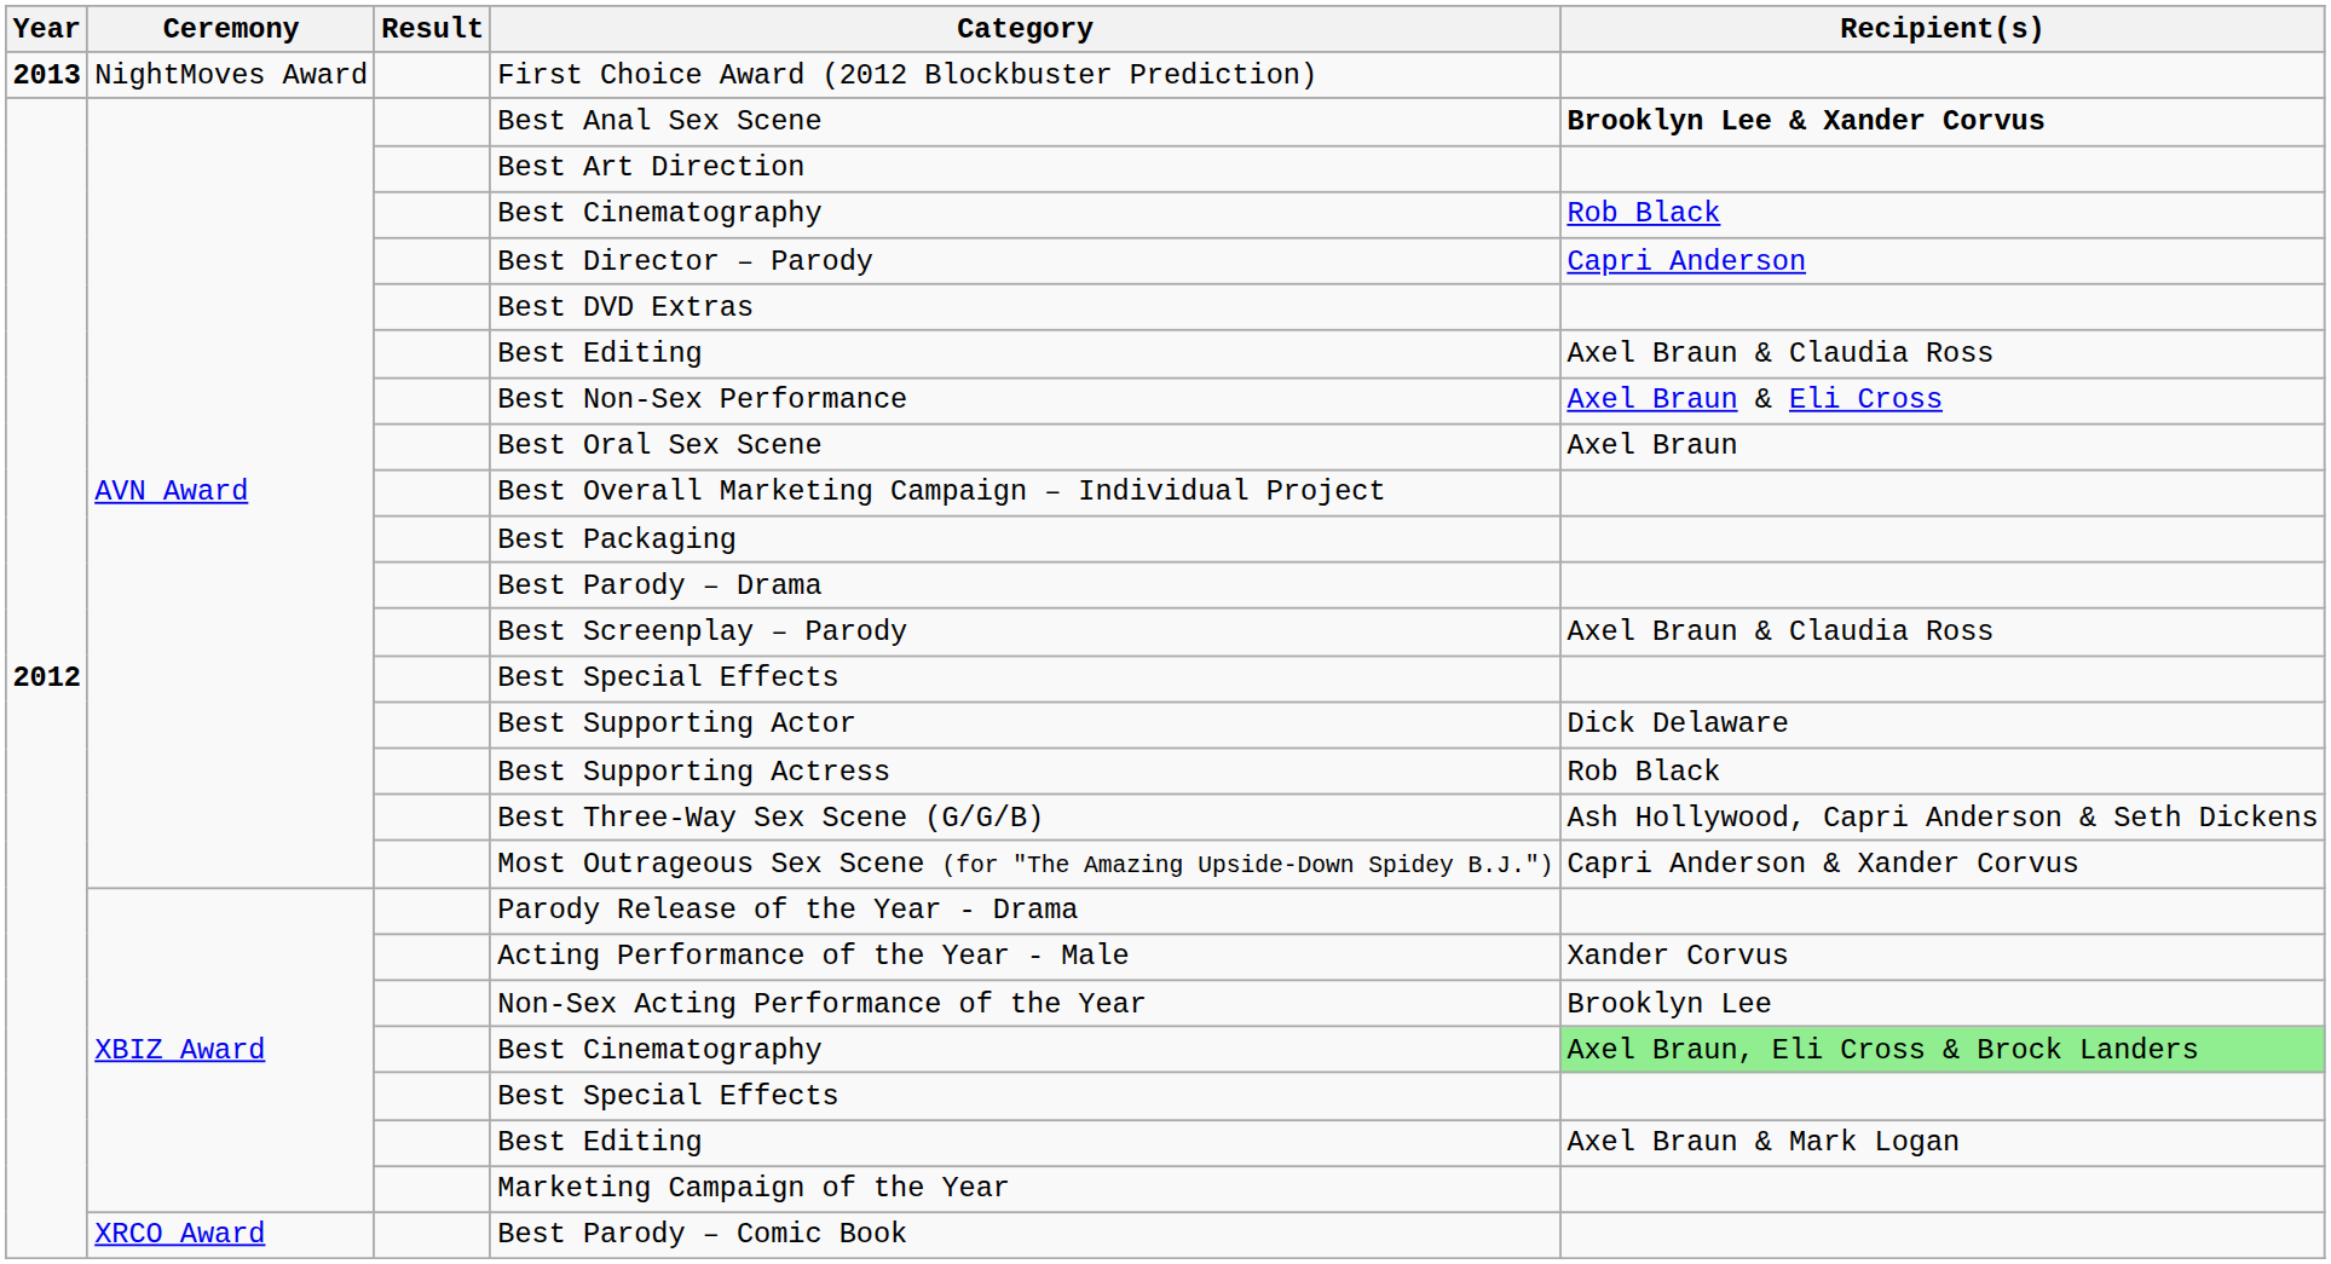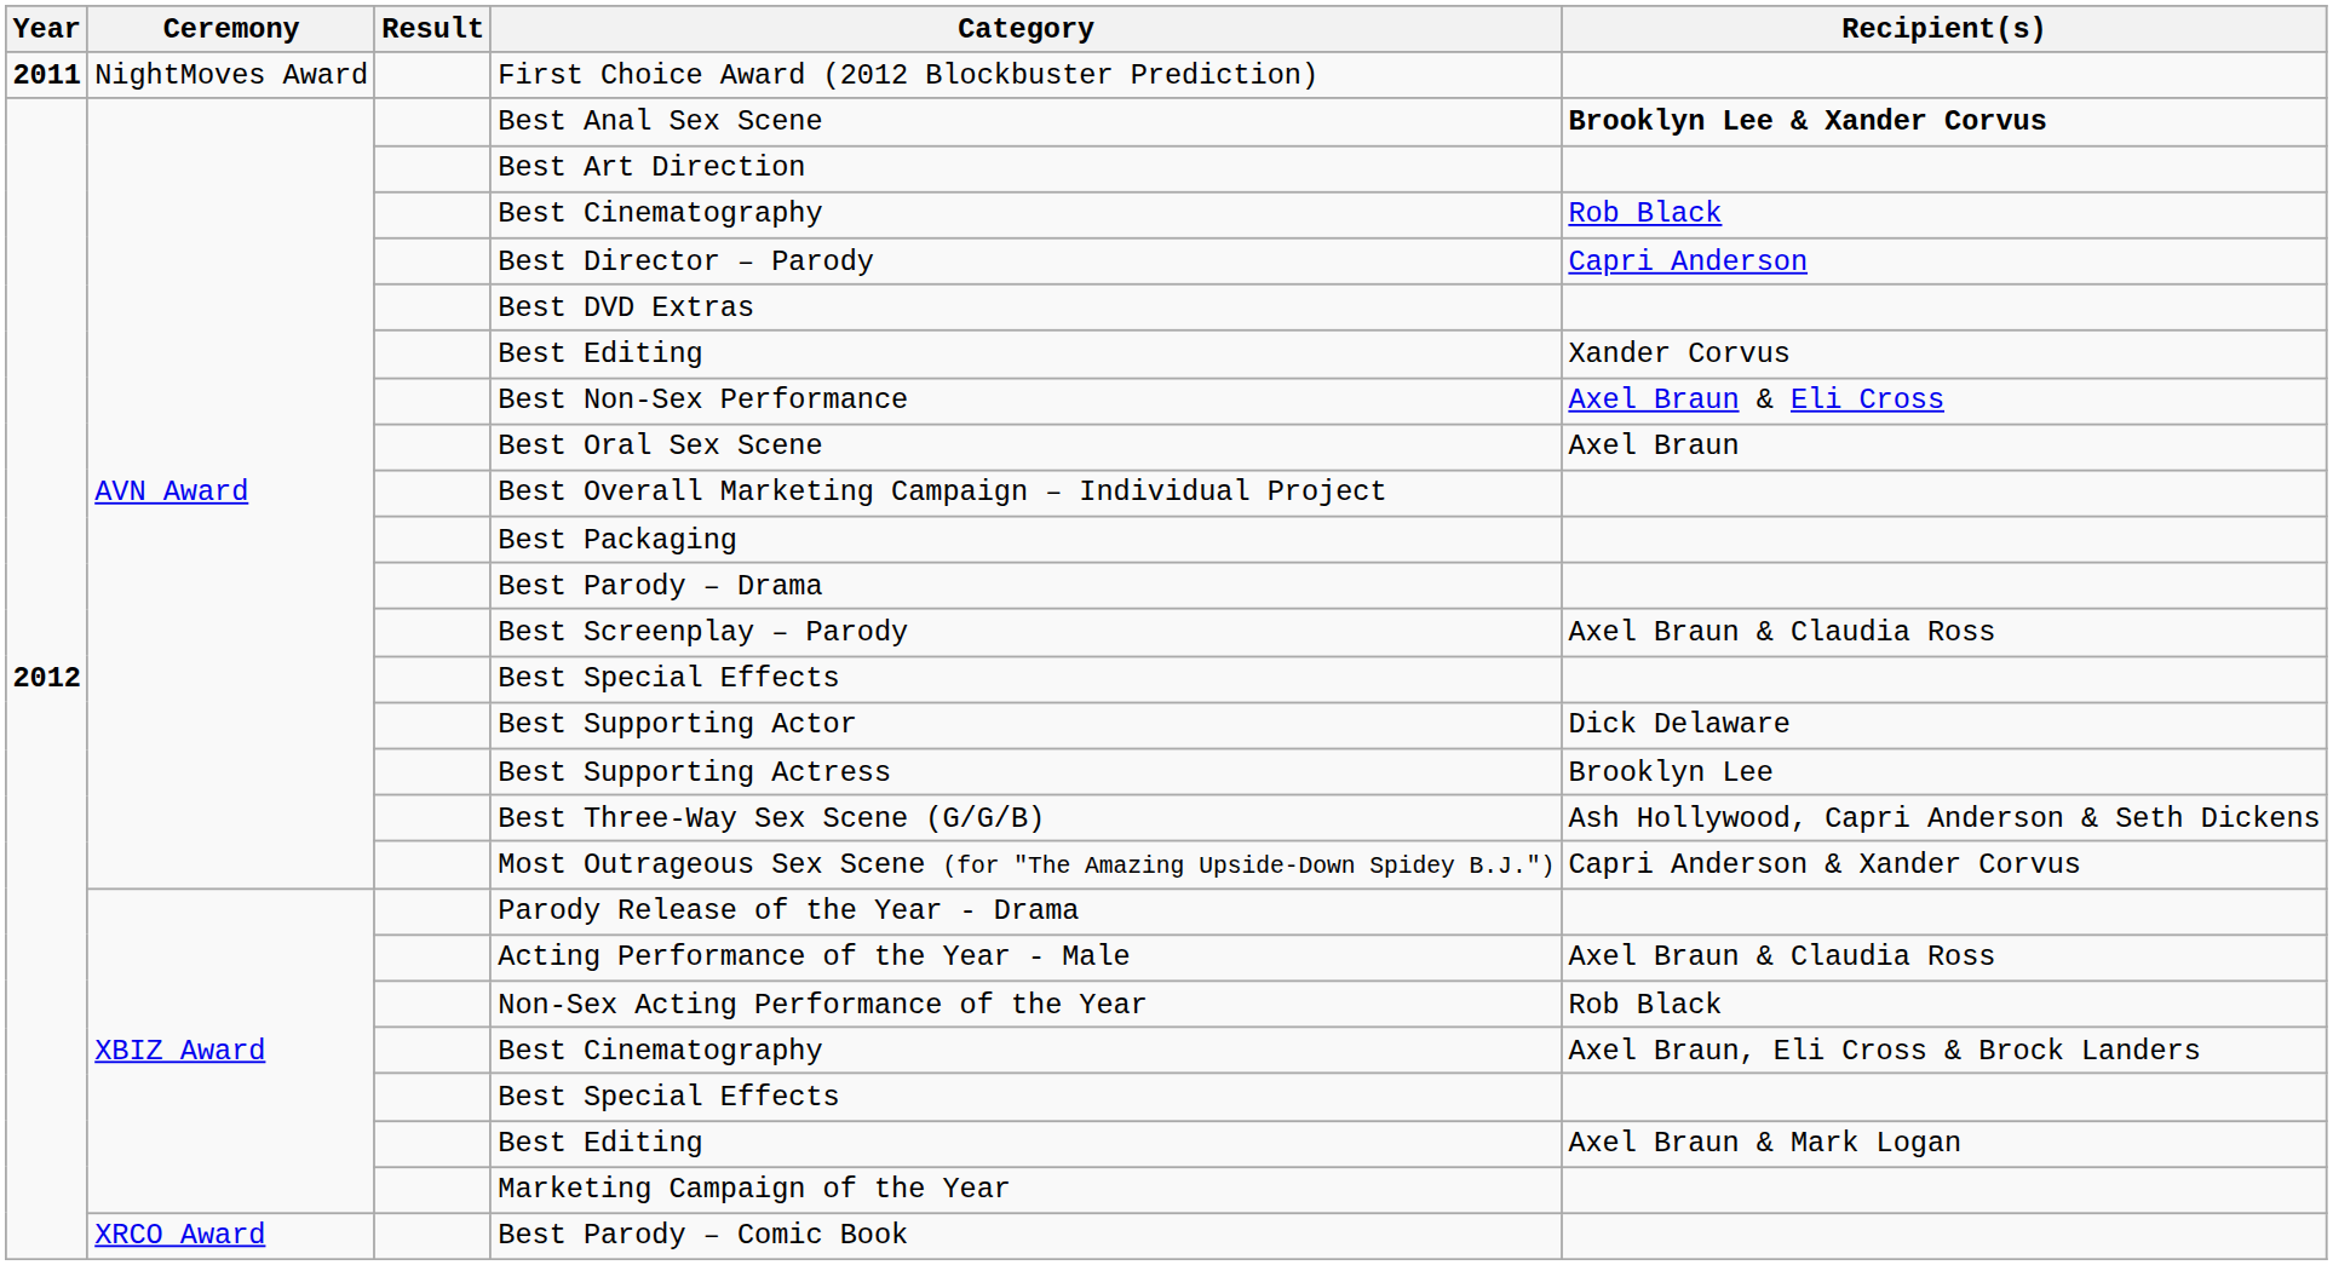First Choice Award (2012 Blockbuster Prediction) | Year: 2013 -> 2011
AVN Award / Best Editing | Recipient(s): Axel Braun & Claudia Ross -> Xander Corvus
Best Supporting Actress | Recipient(s): Rob Black -> Brooklyn Lee
Acting Performance of the Year - Male | Recipient(s): Xander Corvus -> Axel Braun & Claudia Ross
Non-Sex Acting Performance of the Year | Recipient(s): Brooklyn Lee -> Rob Black
XBIZ Award / Best Cinematography | Recipient(s): lightgreen background -> no background
